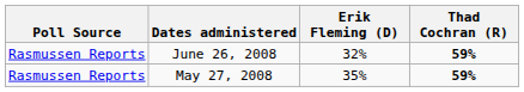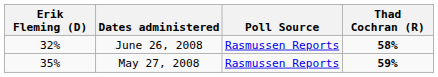columns swapped: Poll Source <-> Erik Fleming (D)
June 26, 2008 | Thad Cochran (R): 59% -> 58%
